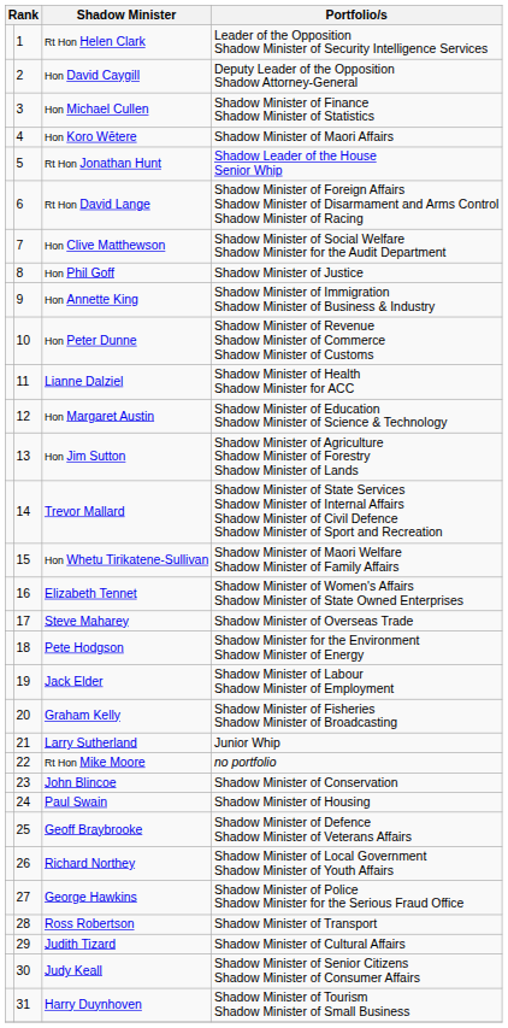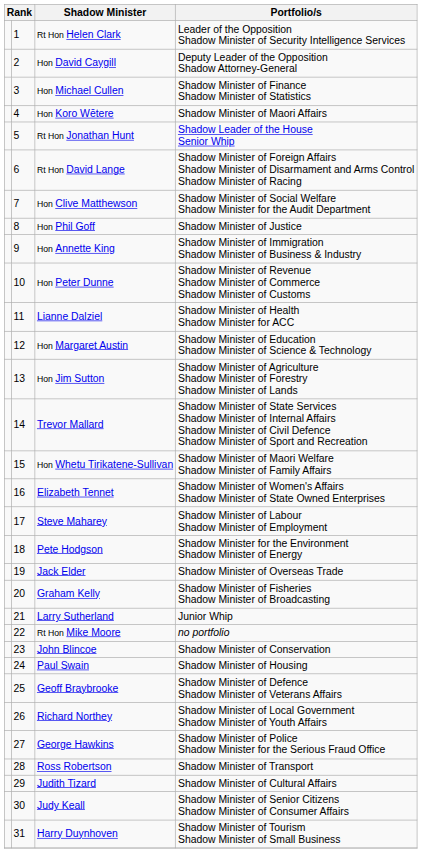Steve Maharey | Portfolio/s: Shadow Minister of Overseas Trade -> Shadow Minister of Labour Shadow Minister of Employment
Jack Elder | Portfolio/s: Shadow Minister of Labour Shadow Minister of Employment -> Shadow Minister of Overseas Trade
